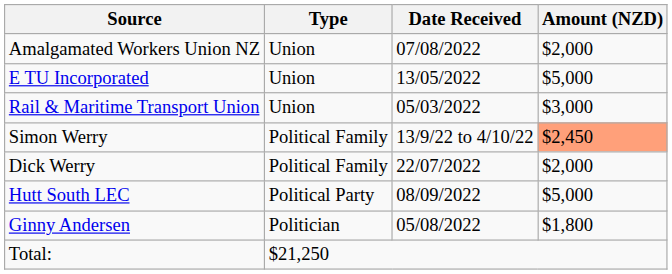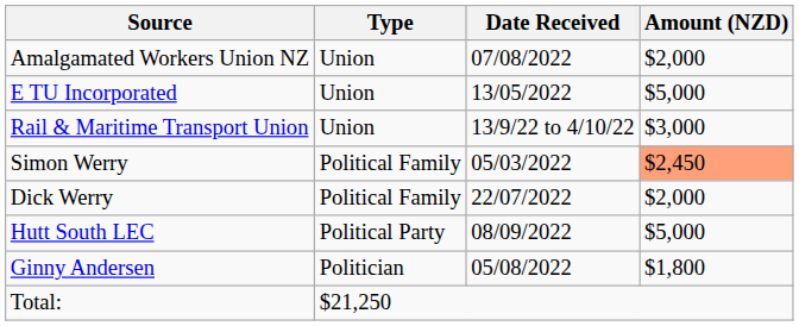Rail & Maritime Transport Union | Date Received: 05/03/2022 -> 13/9/22 to 4/10/22
Simon Werry | Date Received: 13/9/22 to 4/10/22 -> 05/03/2022
